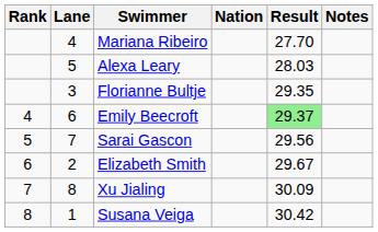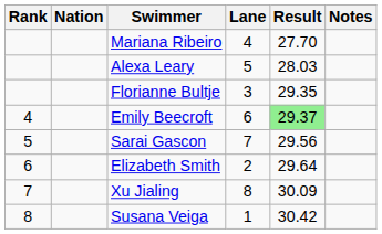columns swapped: Lane <-> Nation
Elizabeth Smith | Result: 29.67 -> 29.64
